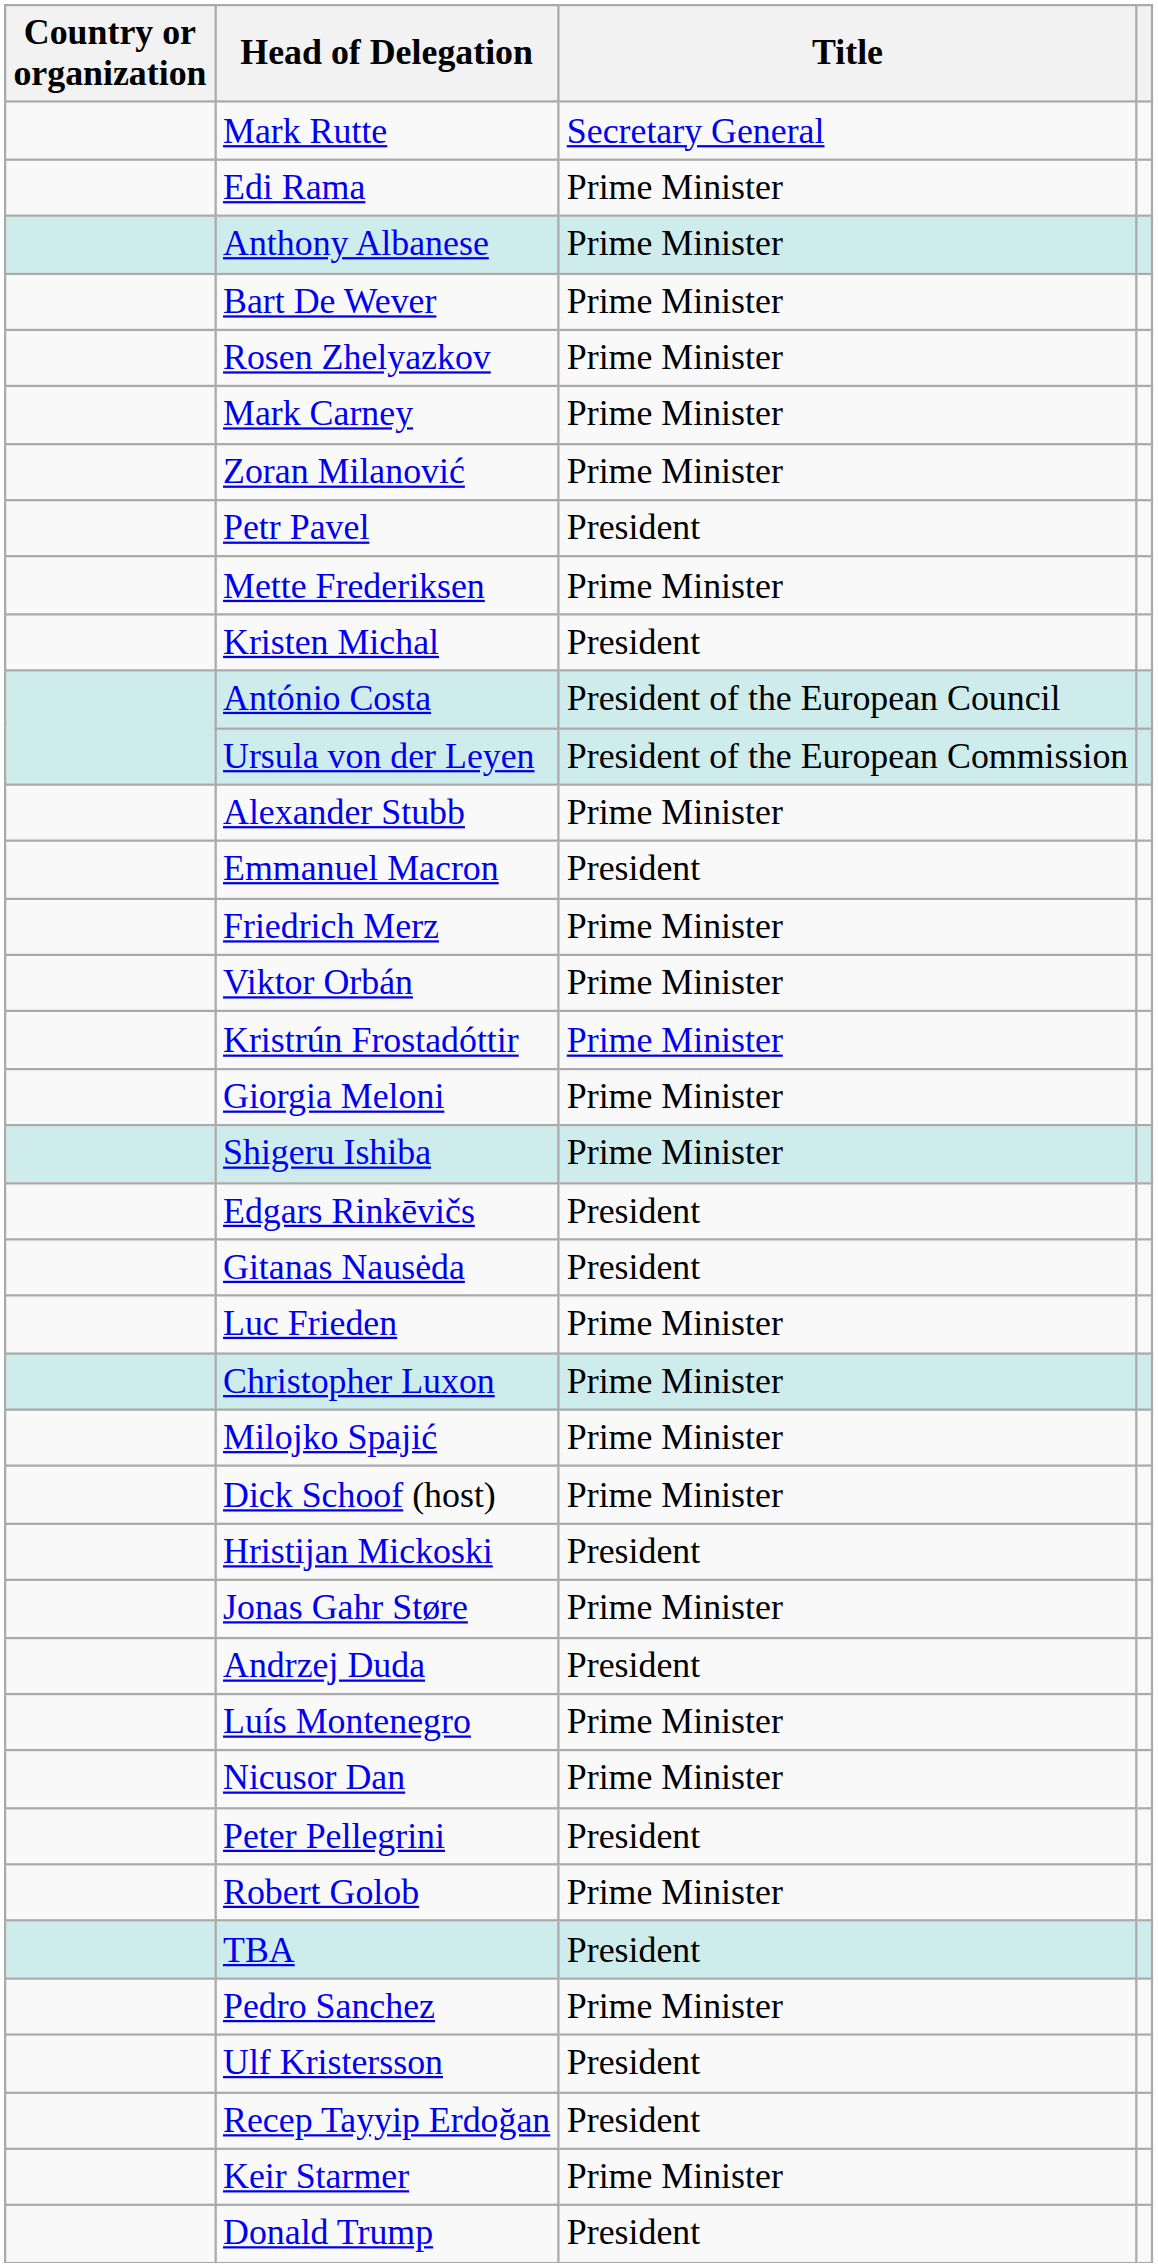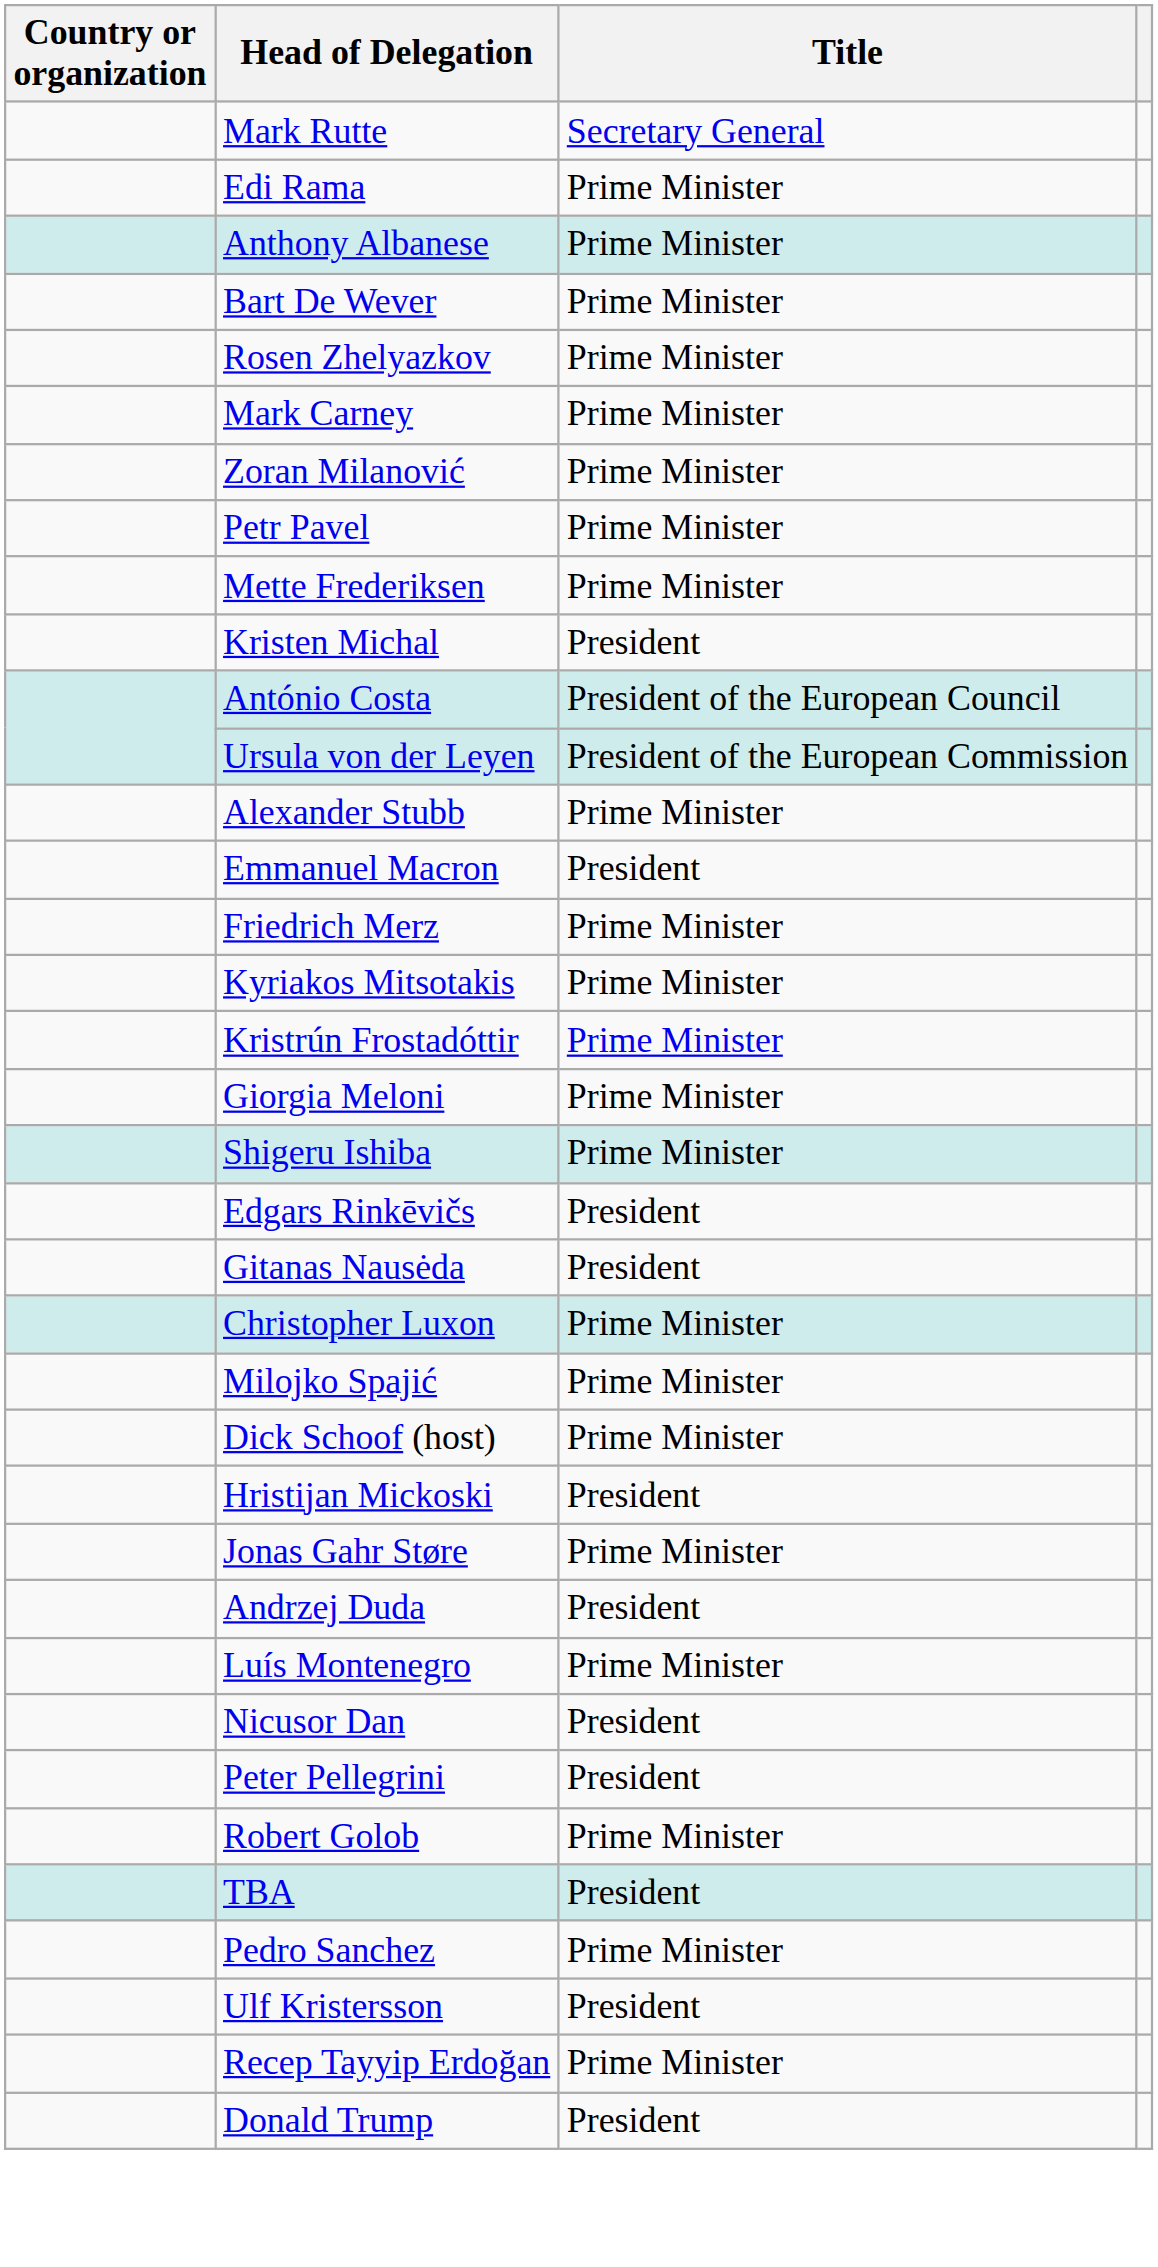Petr Pavel | Title: President -> Prime Minister
+ row: Kyriakos Mitsotakis | Prime Minister
- row: Viktor Orbán | Prime Minister
- row: Luc Frieden | Prime Minister
Nicusor Dan | Title: Prime Minister -> President
Recep Tayyip Erdoğan | Title: President -> Prime Minister
- row: Keir Starmer | Prime Minister
